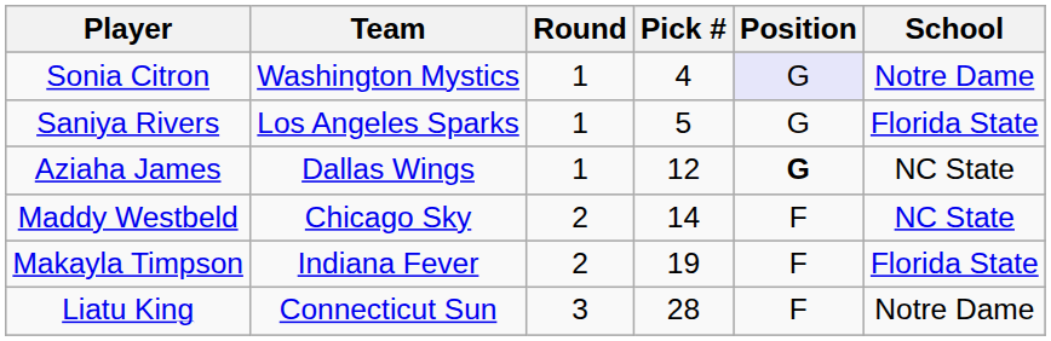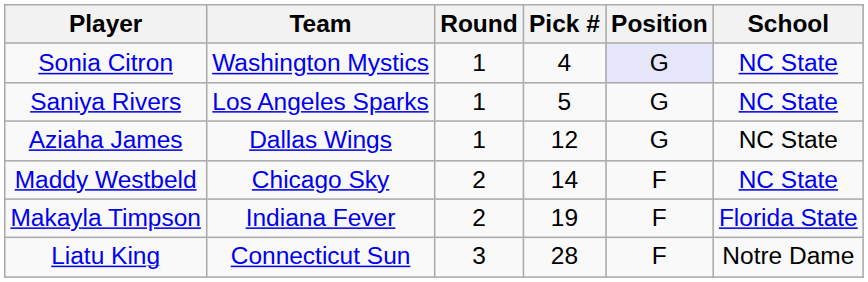Sonia Citron | School: Notre Dame -> NC State
Saniya Rivers | School: Florida State -> NC State
Aziaha James | Position: bold -> normal
